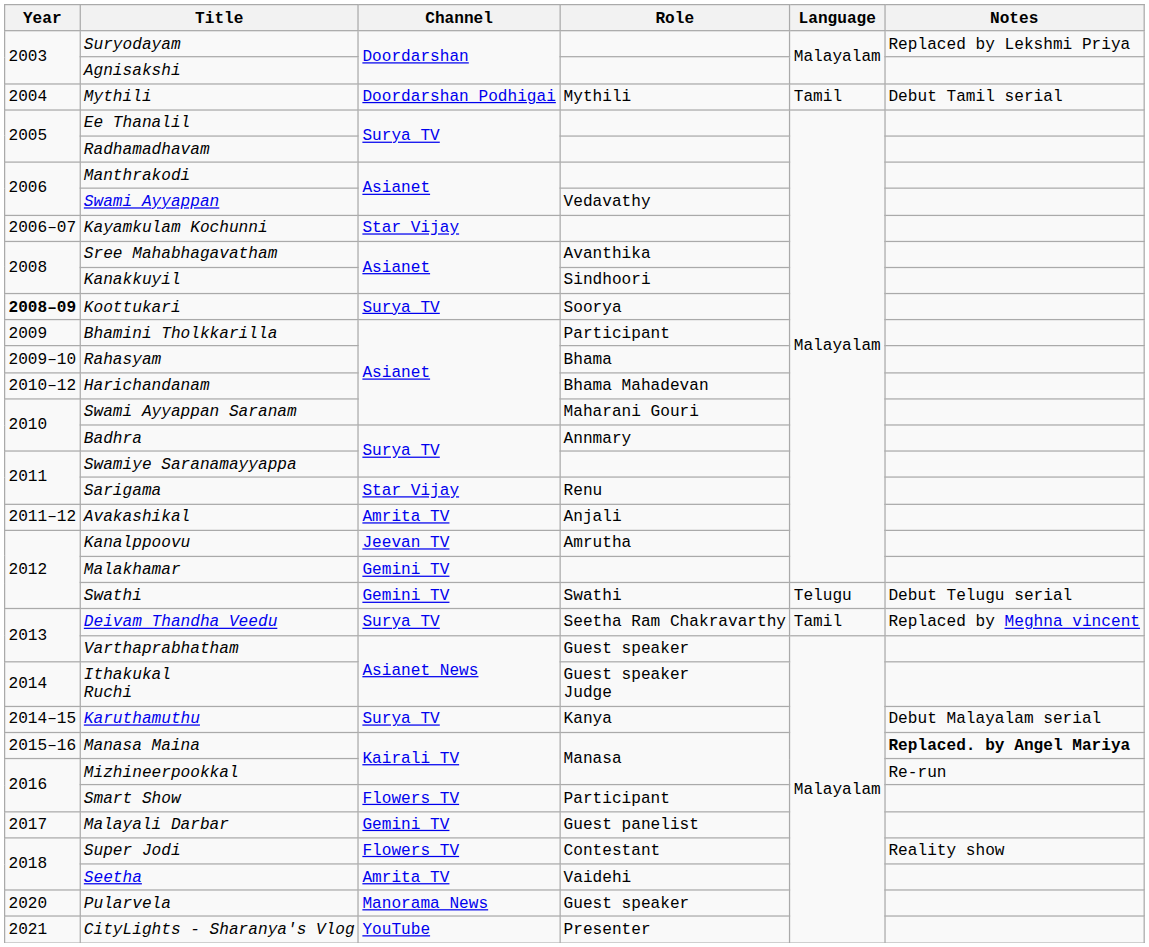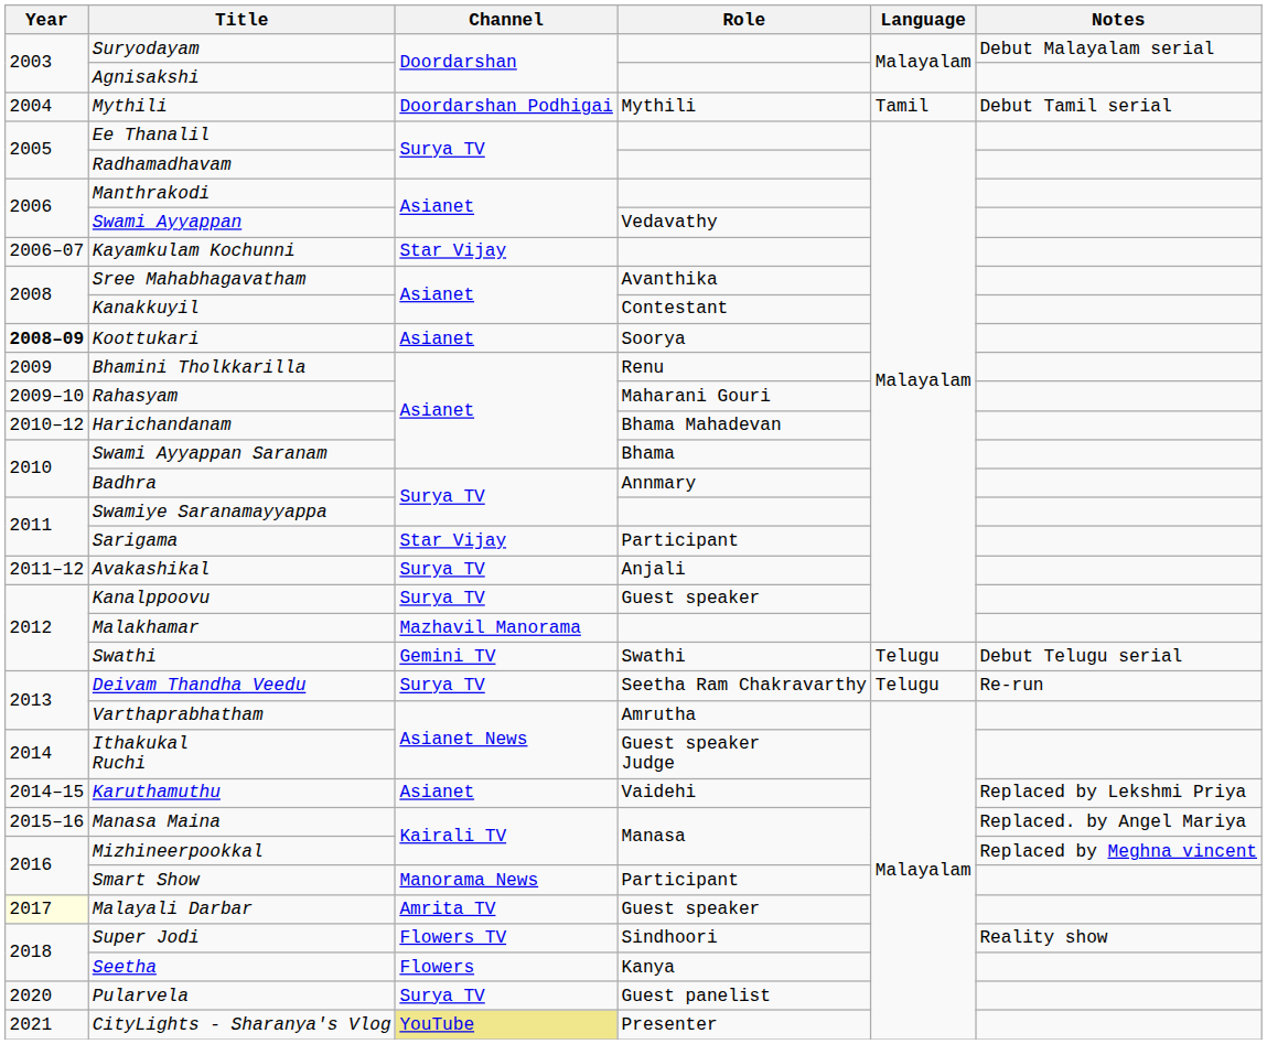Suryodayam | Notes: Replaced by Lekshmi Priya -> Debut Malayalam serial
Kanakkuyil | Role: Sindhoori -> Contestant
Koottukari | Channel: Surya TV -> Asianet
Bhamini Tholkkarilla | Role: Participant -> Renu
Rahasyam | Role: Bhama -> Maharani Gouri
Swami Ayyappan Saranam | Role: Maharani Gouri -> Bhama
Sarigama | Role: Renu -> Participant
Avakashikal | Channel: Amrita TV -> Surya TV
Kanalppoovu | Channel: Jeevan TV -> Surya TV
Kanalppoovu | Role: Amrutha -> Guest speaker
Malakhamar | Channel: Gemini TV -> Mazhavil Manorama
Deivam Thandha Veedu | Language: Tamil -> Telugu
Deivam Thandha Veedu | Notes: Replaced by Meghna vincent -> Re-run
Varthaprabhatham | Role: Guest speaker -> Amrutha
Karuthamuthu | Channel: Surya TV -> Asianet
Karuthamuthu | Role: Kanya -> Vaidehi
Karuthamuthu | Notes: Debut Malayalam serial -> Replaced by Lekshmi Priya
Manasa Maina | Notes: bold -> normal
Mizhineerpookkal | Notes: Re-run -> Replaced by Meghna vincent
Smart Show | Channel: Flowers TV -> Manorama News
Malayali Darbar | Year: no background -> lightyellow background
Malayali Darbar | Channel: Gemini TV -> Amrita TV
Malayali Darbar | Role: Guest panelist -> Guest speaker
Super Jodi | Role: Contestant -> Sindhoori
Seetha | Channel: Amrita TV -> Flowers
Seetha | Role: Vaidehi -> Kanya
Pularvela | Channel: Manorama News -> Surya TV
Pularvela | Role: Guest speaker -> Guest panelist
CityLights - Sharanya's Vlog | Channel: no background -> khaki background
